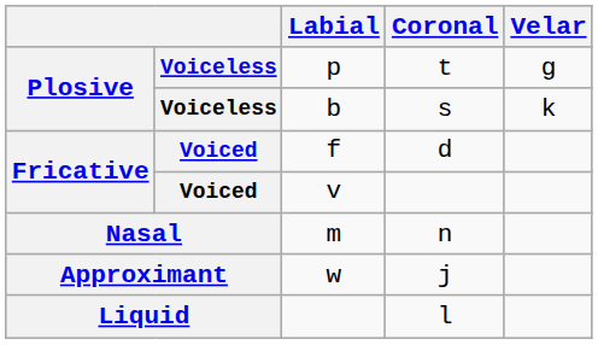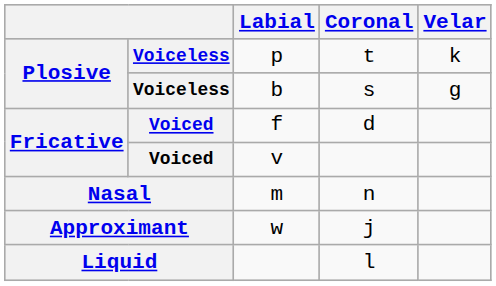p | Velar: ɡ -> k
b | Velar: k -> ɡ
